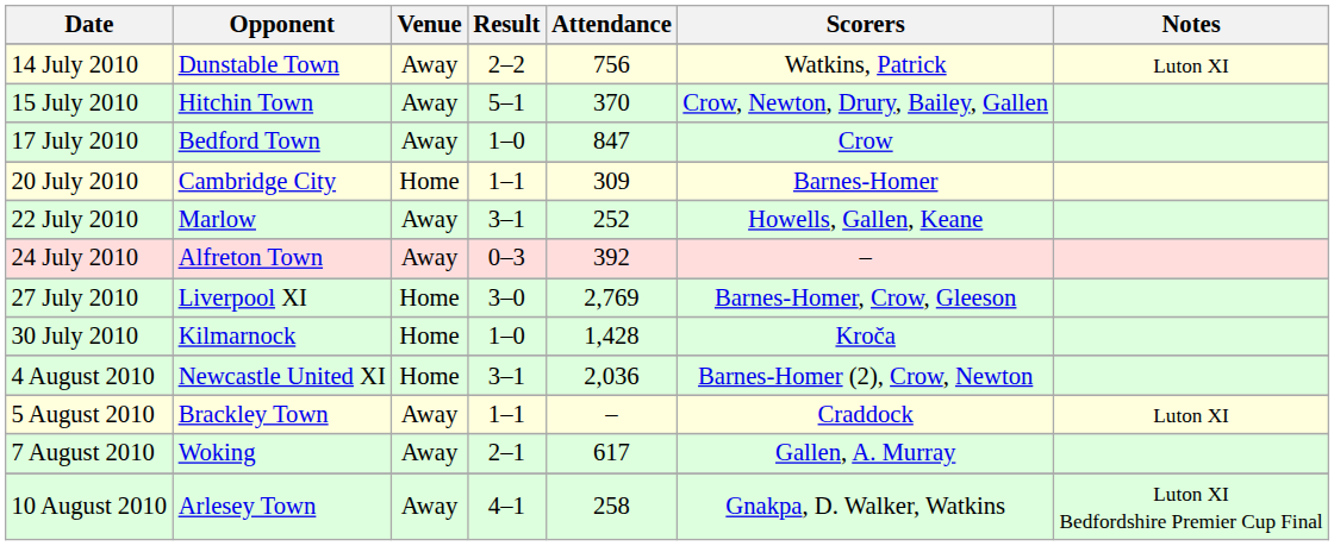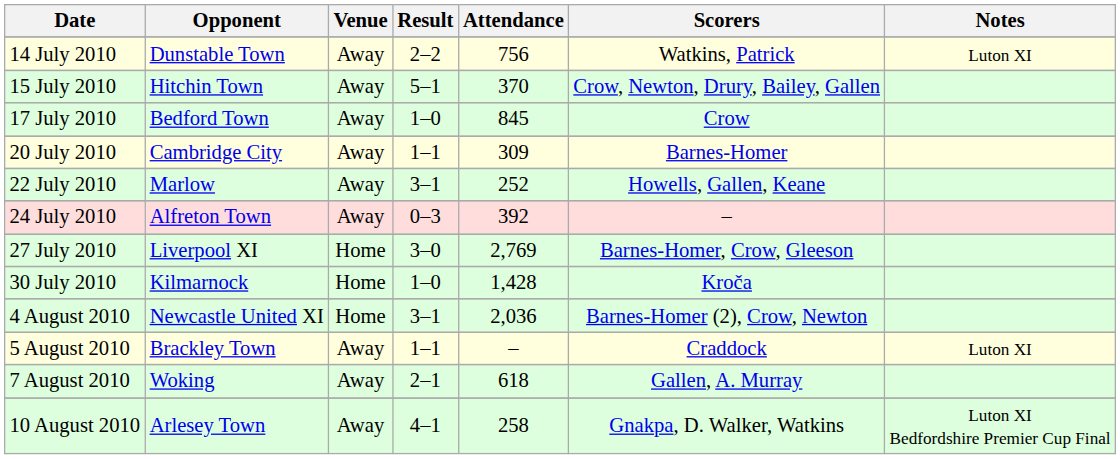17 July 2010 | Attendance: 847 -> 845
20 July 2010 | Venue: Home -> Away
7 August 2010 | Attendance: 617 -> 618
